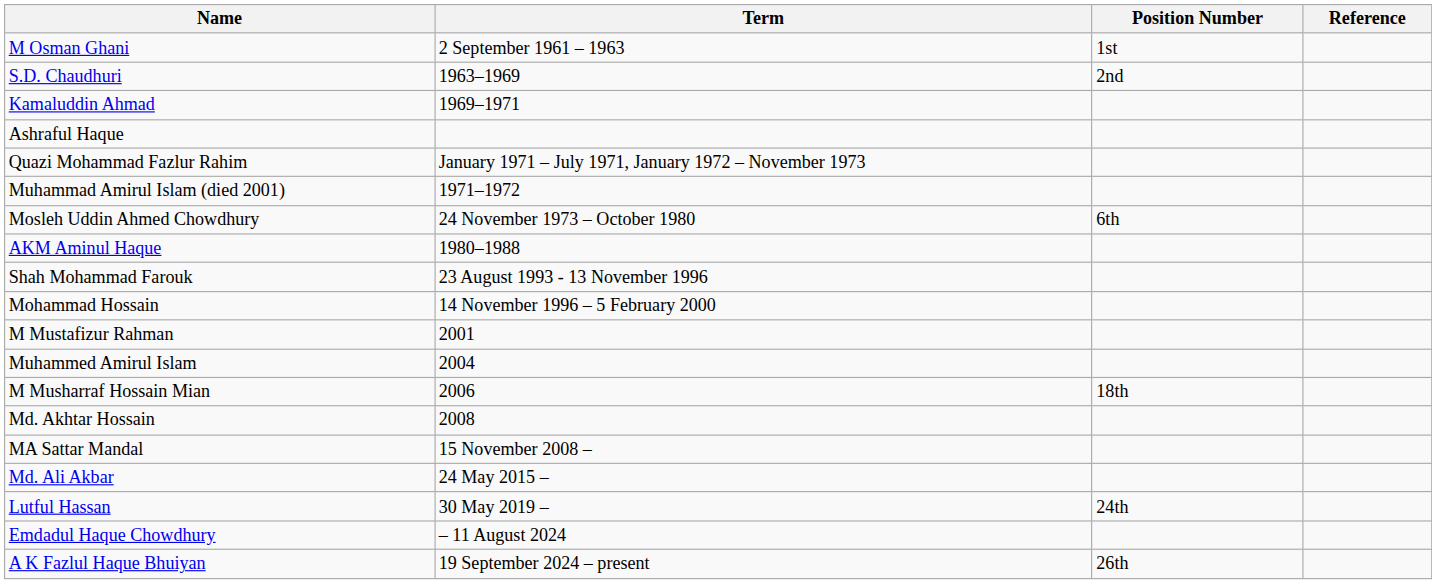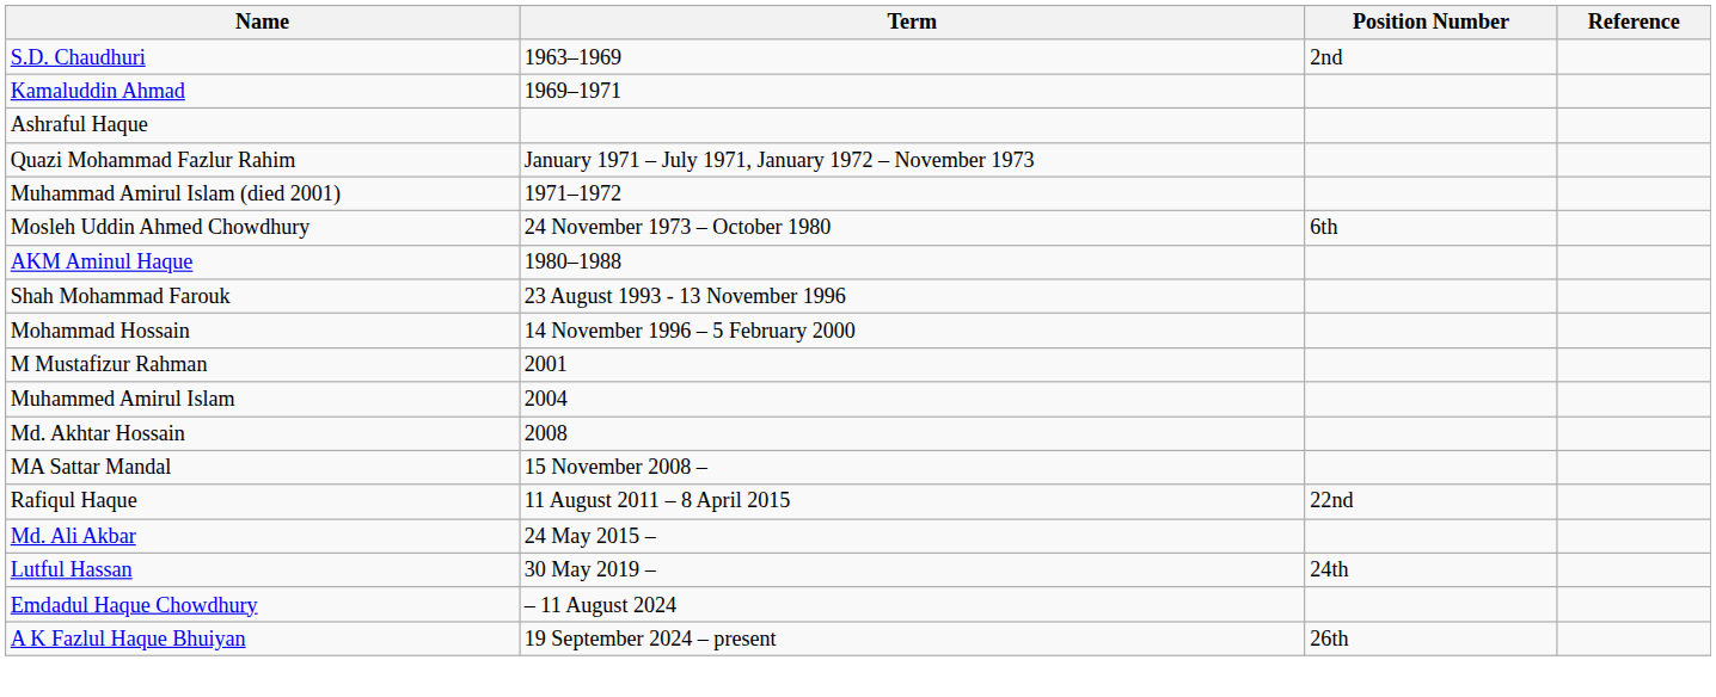- row: M Osman Ghani | 2 September 1961 – 1963 | 1st
- row: M Musharraf Hossain Mian | 2006 | 18th
+ row: Rafiqul Haque | 11 August 2011 – 8 April 2015 | 22nd
